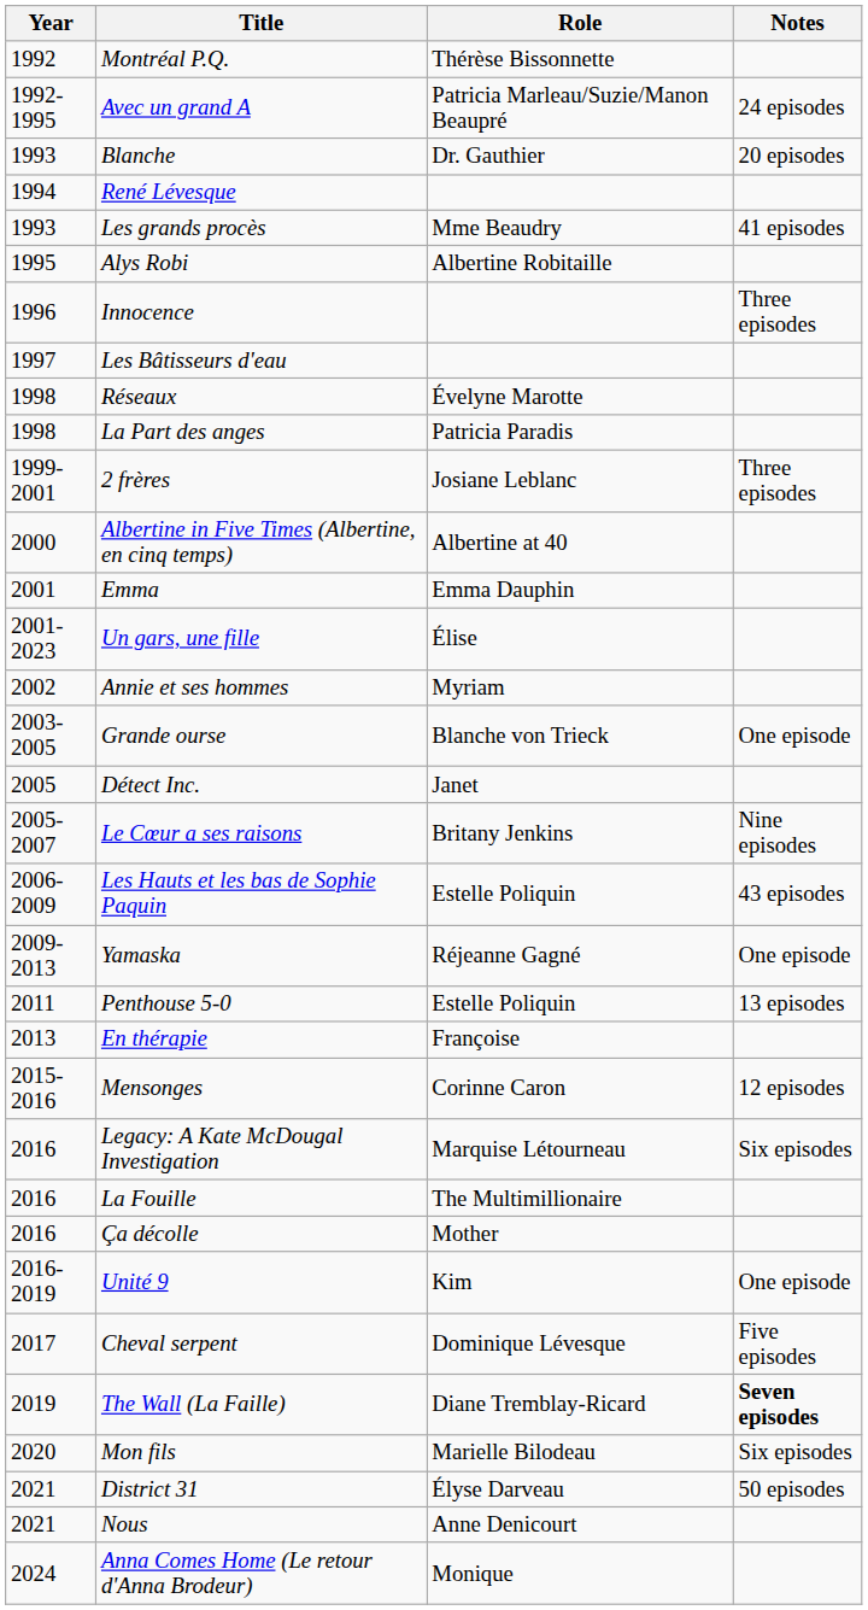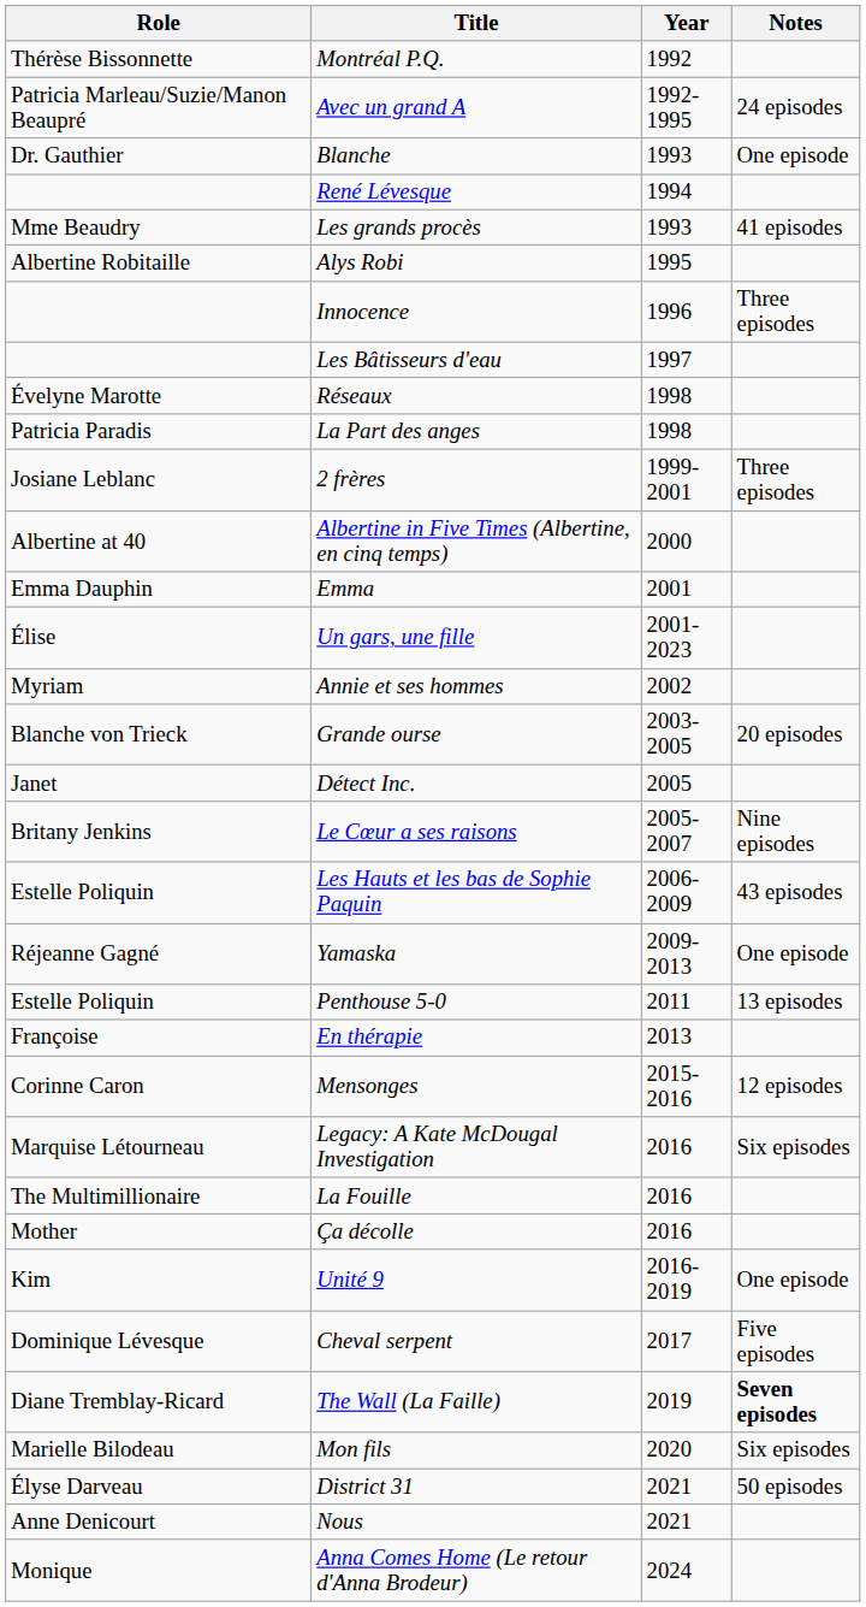columns swapped: Year <-> Role
Blanche | Notes: 20 episodes -> One episode
Grande ourse | Notes: One episode -> 20 episodes
